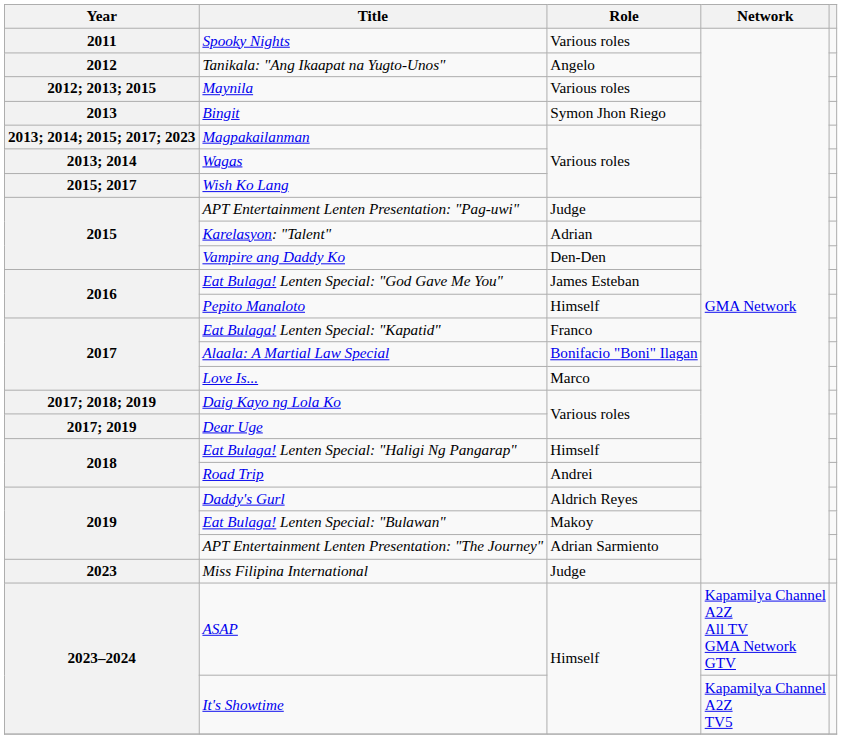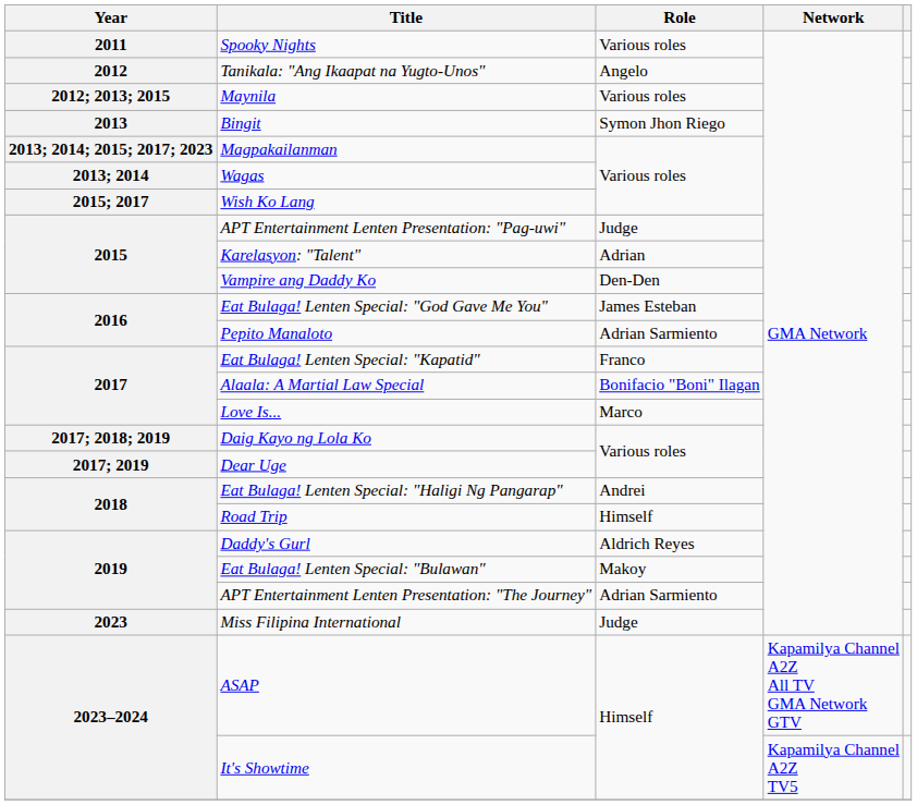Pepito Manaloto | Role: Himself -> Adrian Sarmiento
Eat Bulaga! Lenten Special: "Haligi Ng Pangarap" | Role: Himself -> Andrei
Road Trip | Role: Andrei -> Himself
